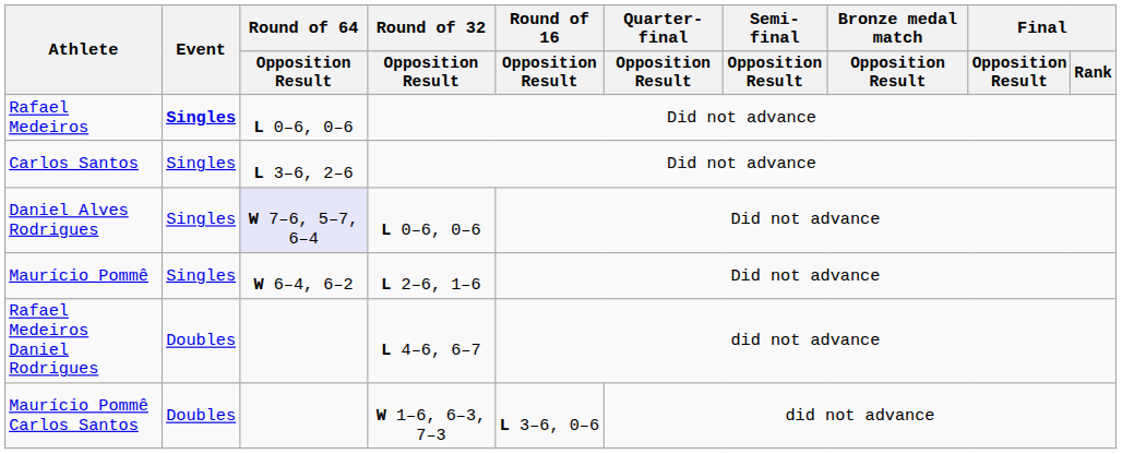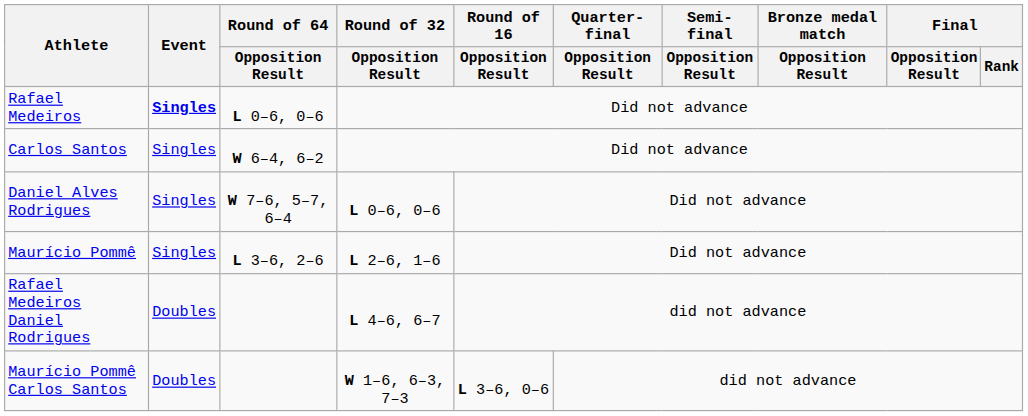Carlos Santos | Round of 64 / Opposition Result: L 3–6, 2–6 -> W 6–4, 6–2
Daniel Alves Rodrigues | Round of 64 / Opposition Result: lavender background -> no background
Maurício Pommê | Round of 64 / Opposition Result: W 6–4, 6–2 -> L 3–6, 2–6
